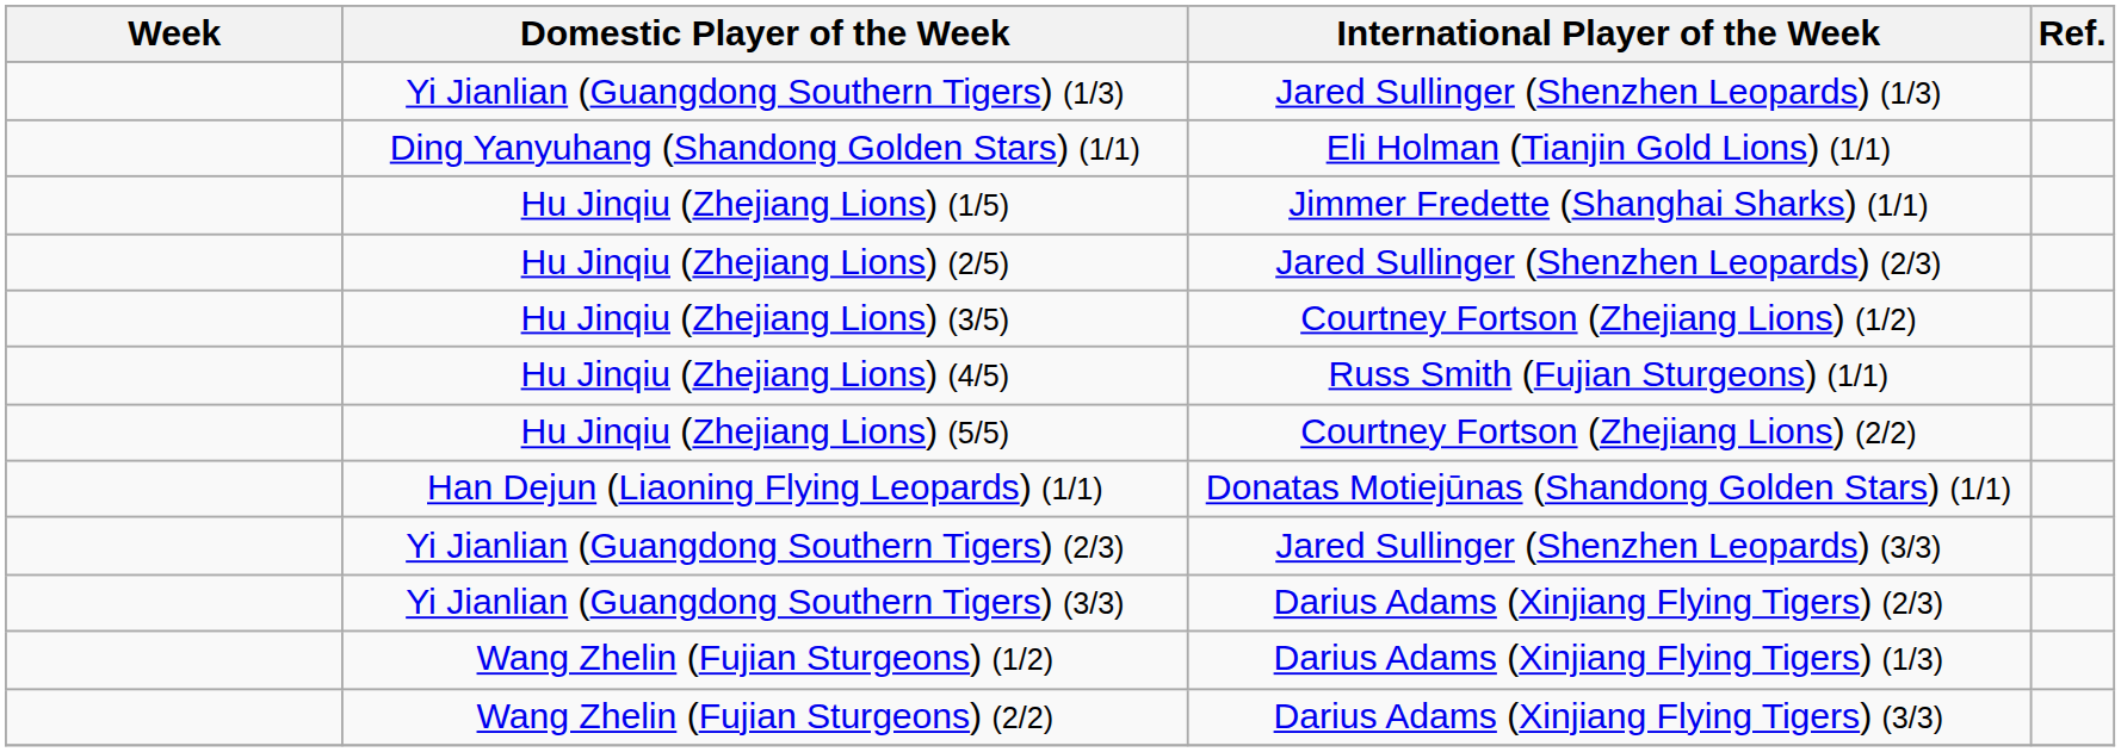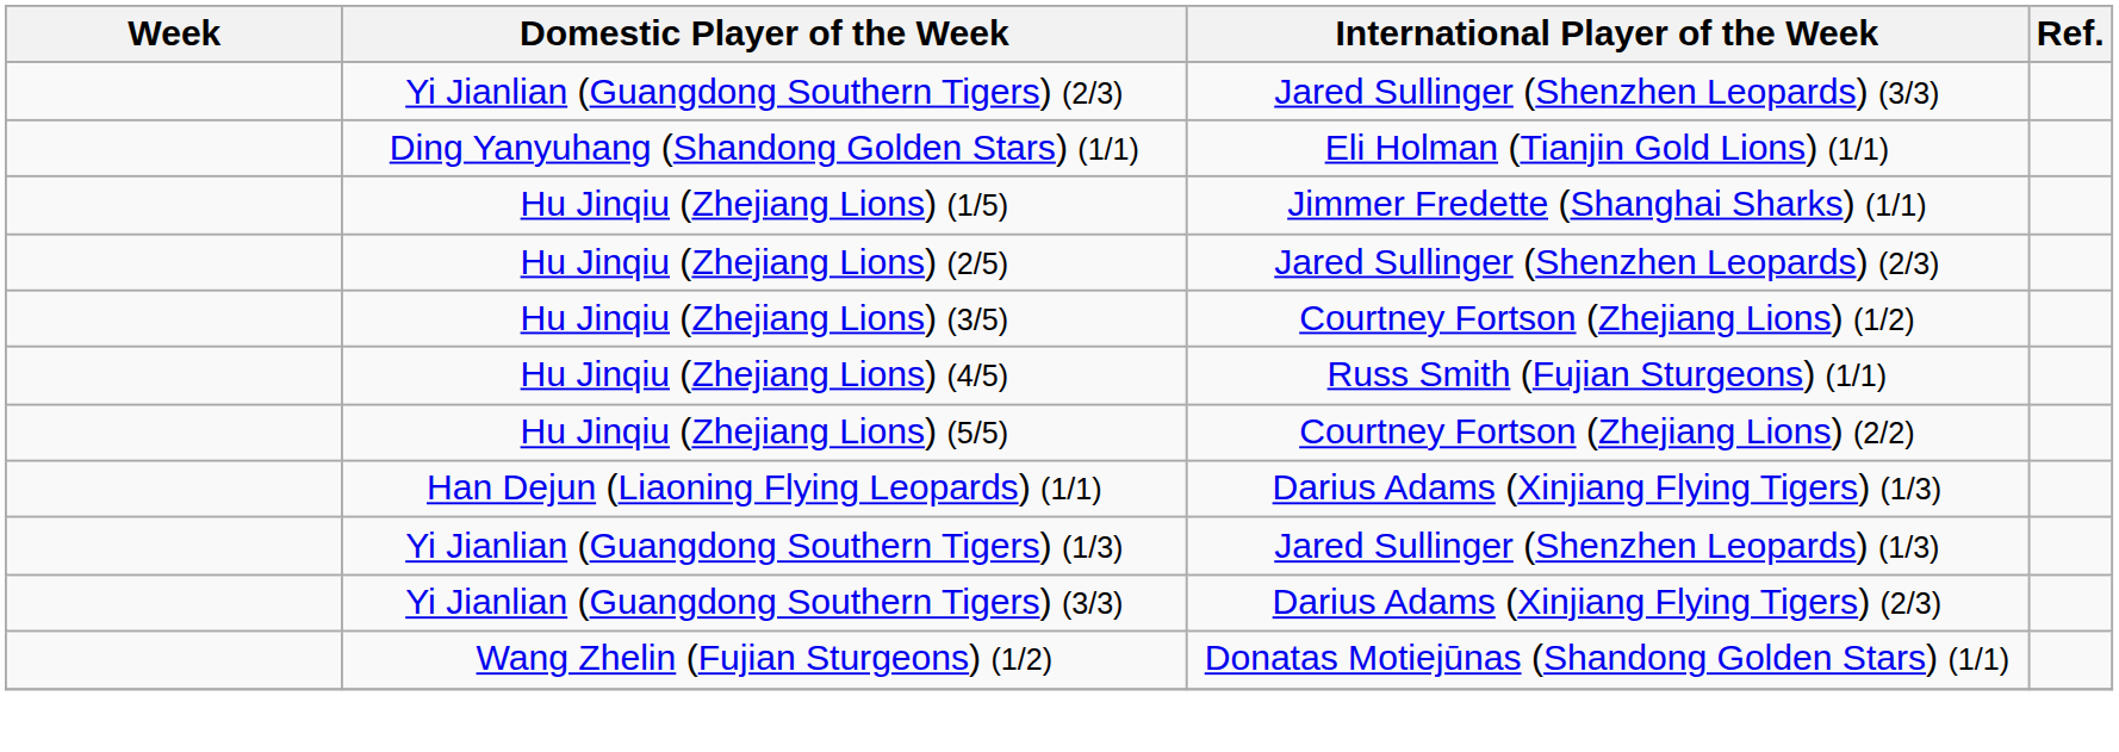rows swapped: Yi Jianlian (Guangdong Southern Tigers) (1/3) <-> Yi Jianlian (Guangdong Southern Tigers) (2/3)
Han Dejun (Liaoning Flying Leopards) (1/1) | International Player of the Week: Donatas Motiejūnas (Shandong Golden Stars) (1/1) -> Darius Adams (Xinjiang Flying Tigers) (1/3)
Wang Zhelin (Fujian Sturgeons) (1/2) | International Player of the Week: Darius Adams (Xinjiang Flying Tigers) (1/3) -> Donatas Motiejūnas (Shandong Golden Stars) (1/1)
- row: Wang Zhelin (Fujian Sturgeons) (2/2) | Darius Adams (Xinjiang Flying Tigers) (3/3)
